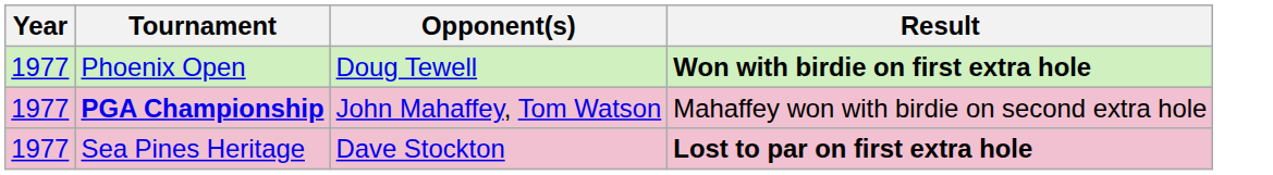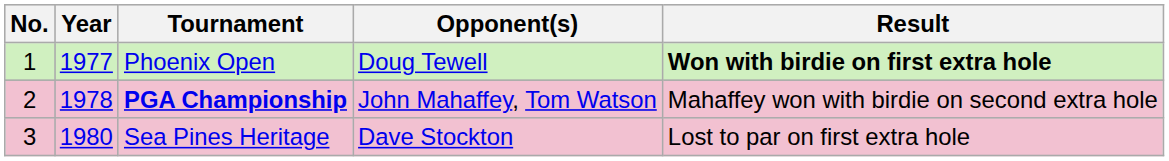+ column: No. | 1 | 2 | 3
PGA Championship | Year: 1977 -> 1978
Sea Pines Heritage | Year: 1977 -> 1980
Sea Pines Heritage | Result: bold -> normal
